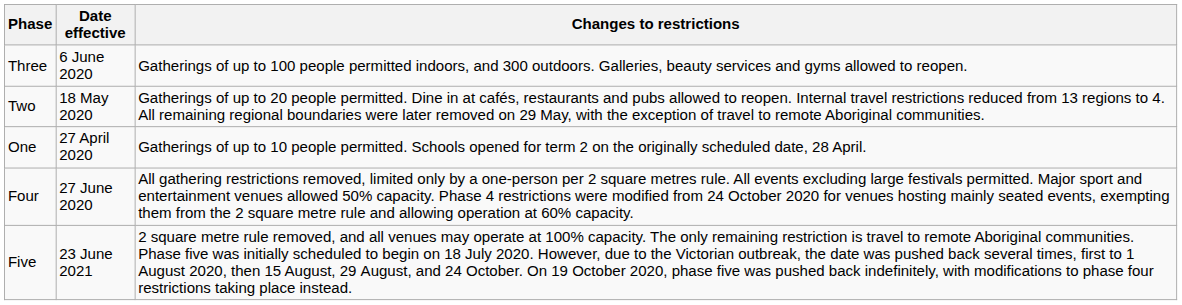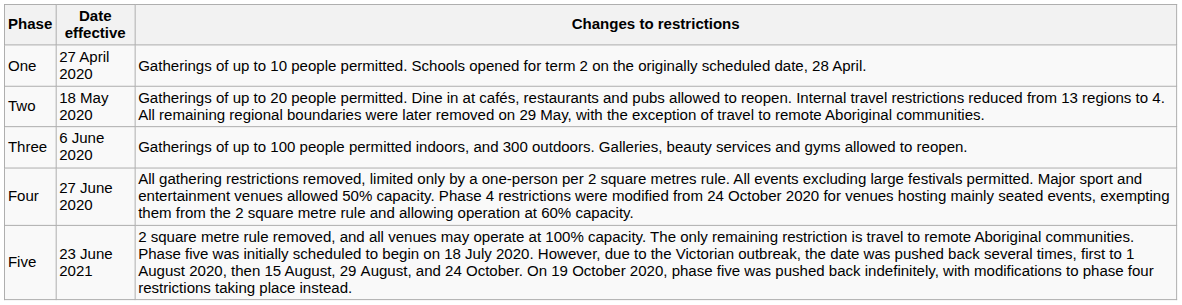rows swapped: One <-> Three
